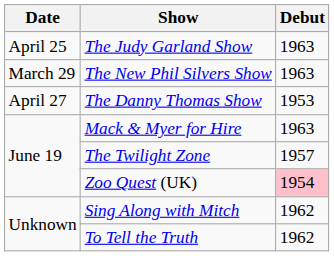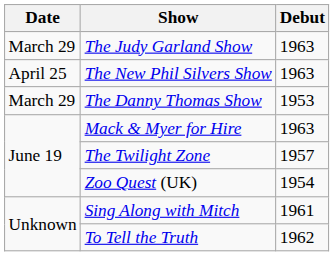The Judy Garland Show | Date: April 25 -> March 29
The New Phil Silvers Show | Date: March 29 -> April 25
The Danny Thomas Show | Date: April 27 -> March 29
Zoo Quest (UK) | Debut: pink background -> no background
Sing Along with Mitch | Debut: 1962 -> 1961
